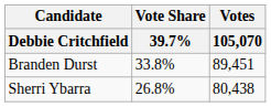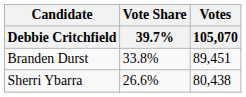Sherri Ybarra | Vote Share / 39.7%: 26.8% -> 26.6%
